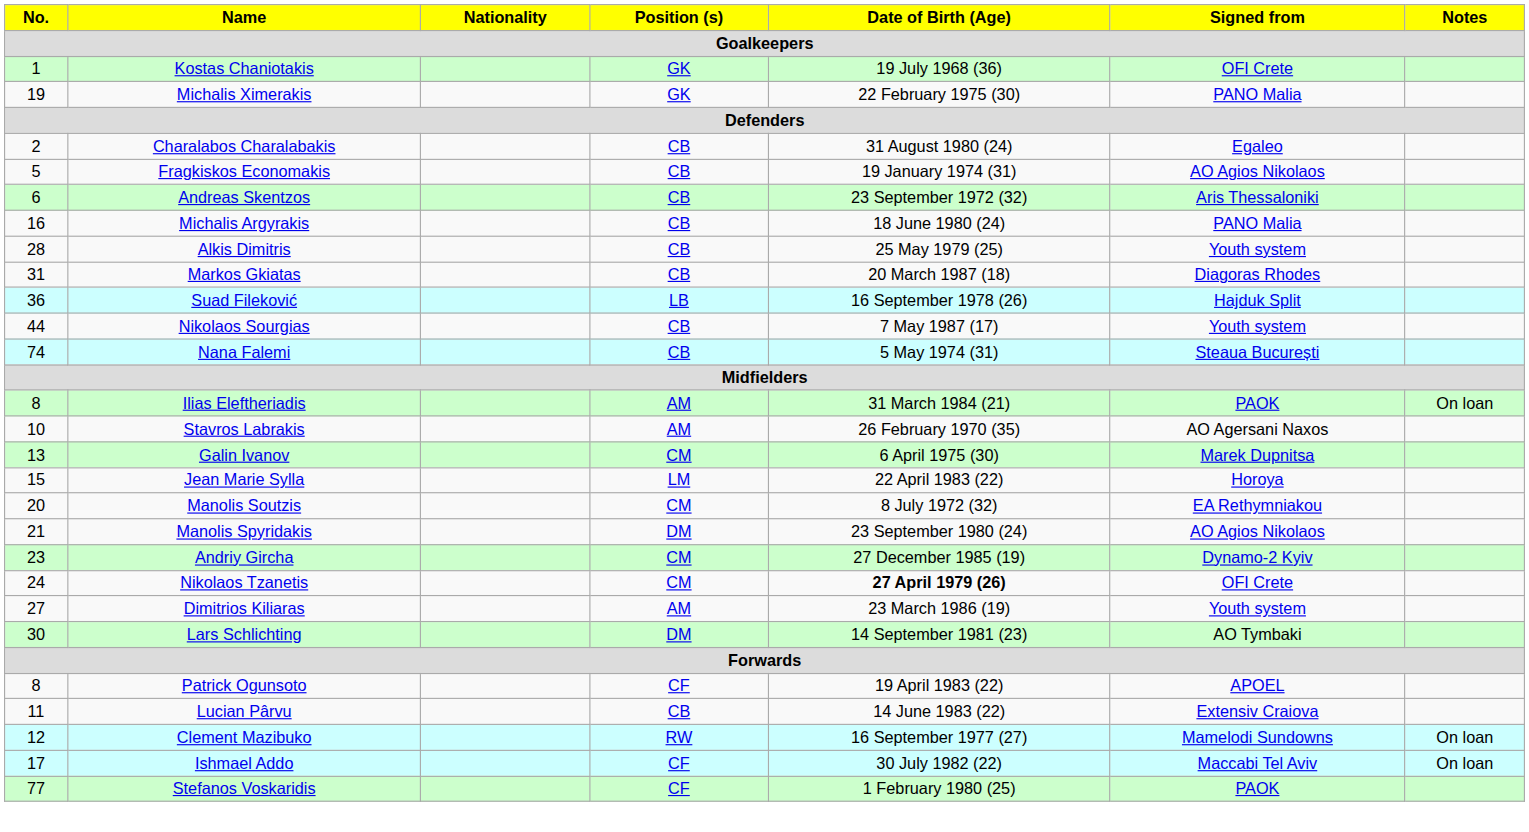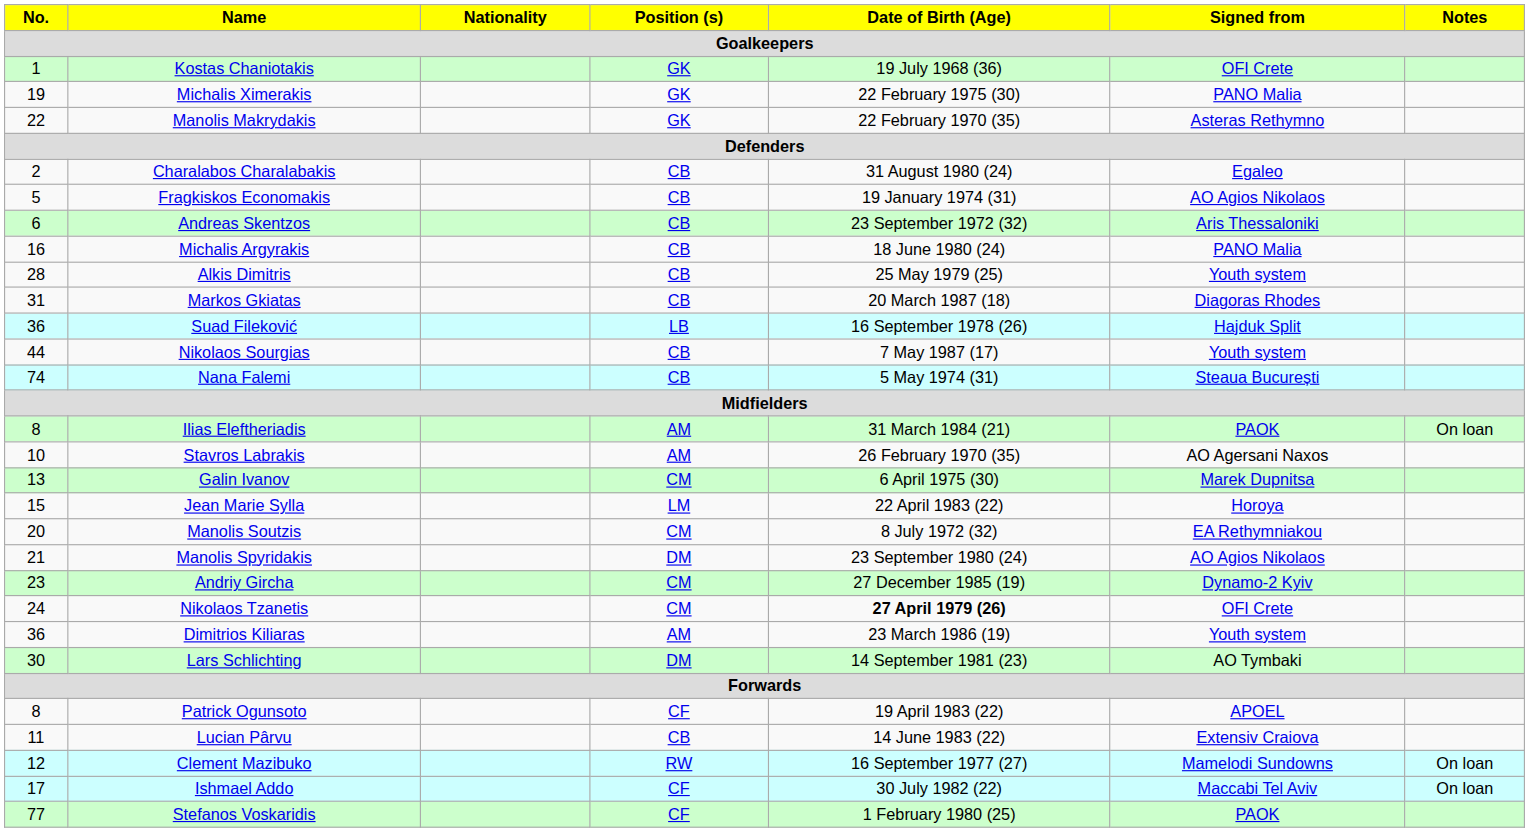+ row: 22 | Manolis Makrydakis | GK | 22 February 1970 (35) | Asteras Rethymno
Dimitrios Kiliaras | No. / 1: 27 -> 36
